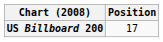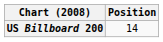US Billboard 200 | Position: 17 -> 14
